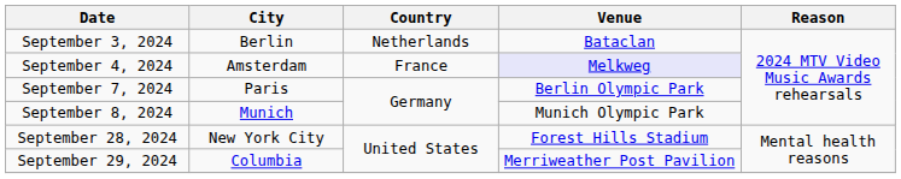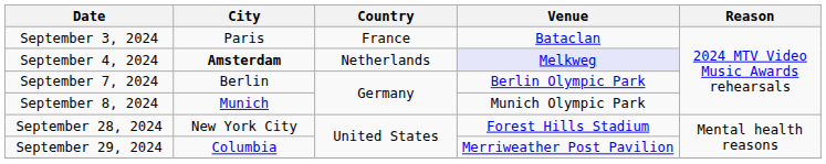September 3, 2024 | City: Berlin -> Paris
September 3, 2024 | Country: Netherlands -> France
September 4, 2024 | City: normal -> bold
September 4, 2024 | Country: France -> Netherlands
September 7, 2024 | City: Paris -> Berlin
